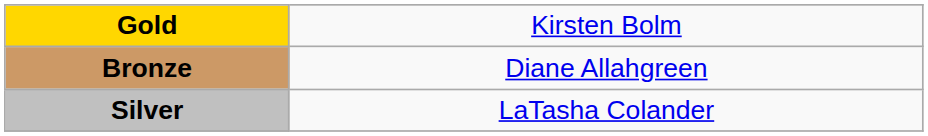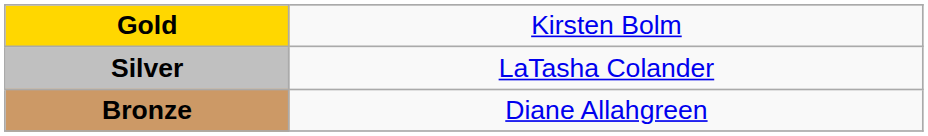rows swapped: Silver <-> Bronze
